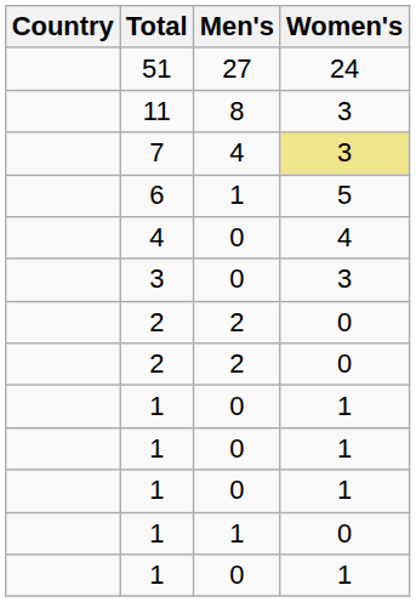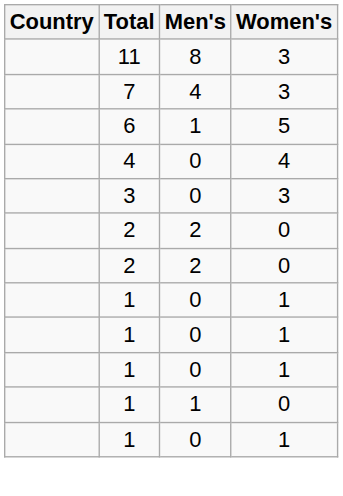- row: 51 | 27 | 24
7 | Women's: khaki background -> no background
